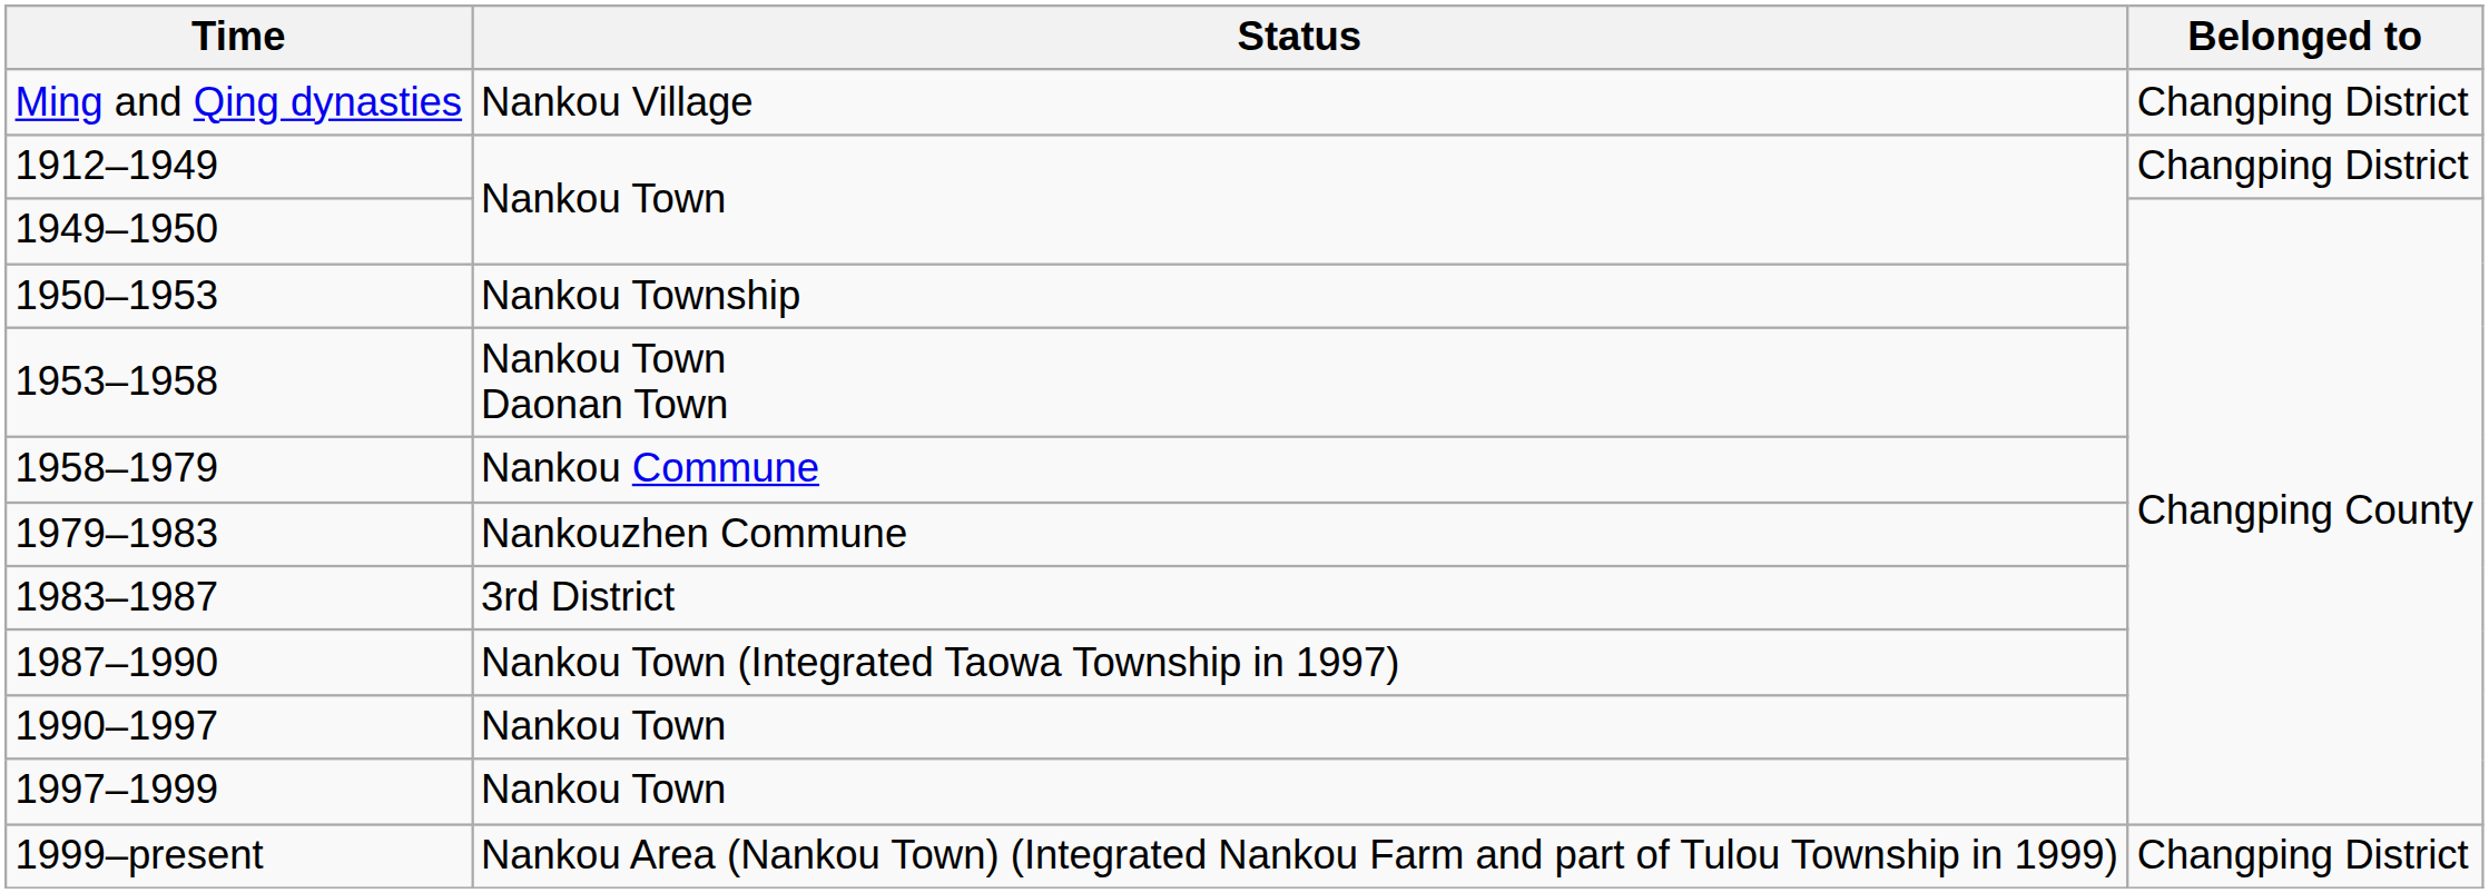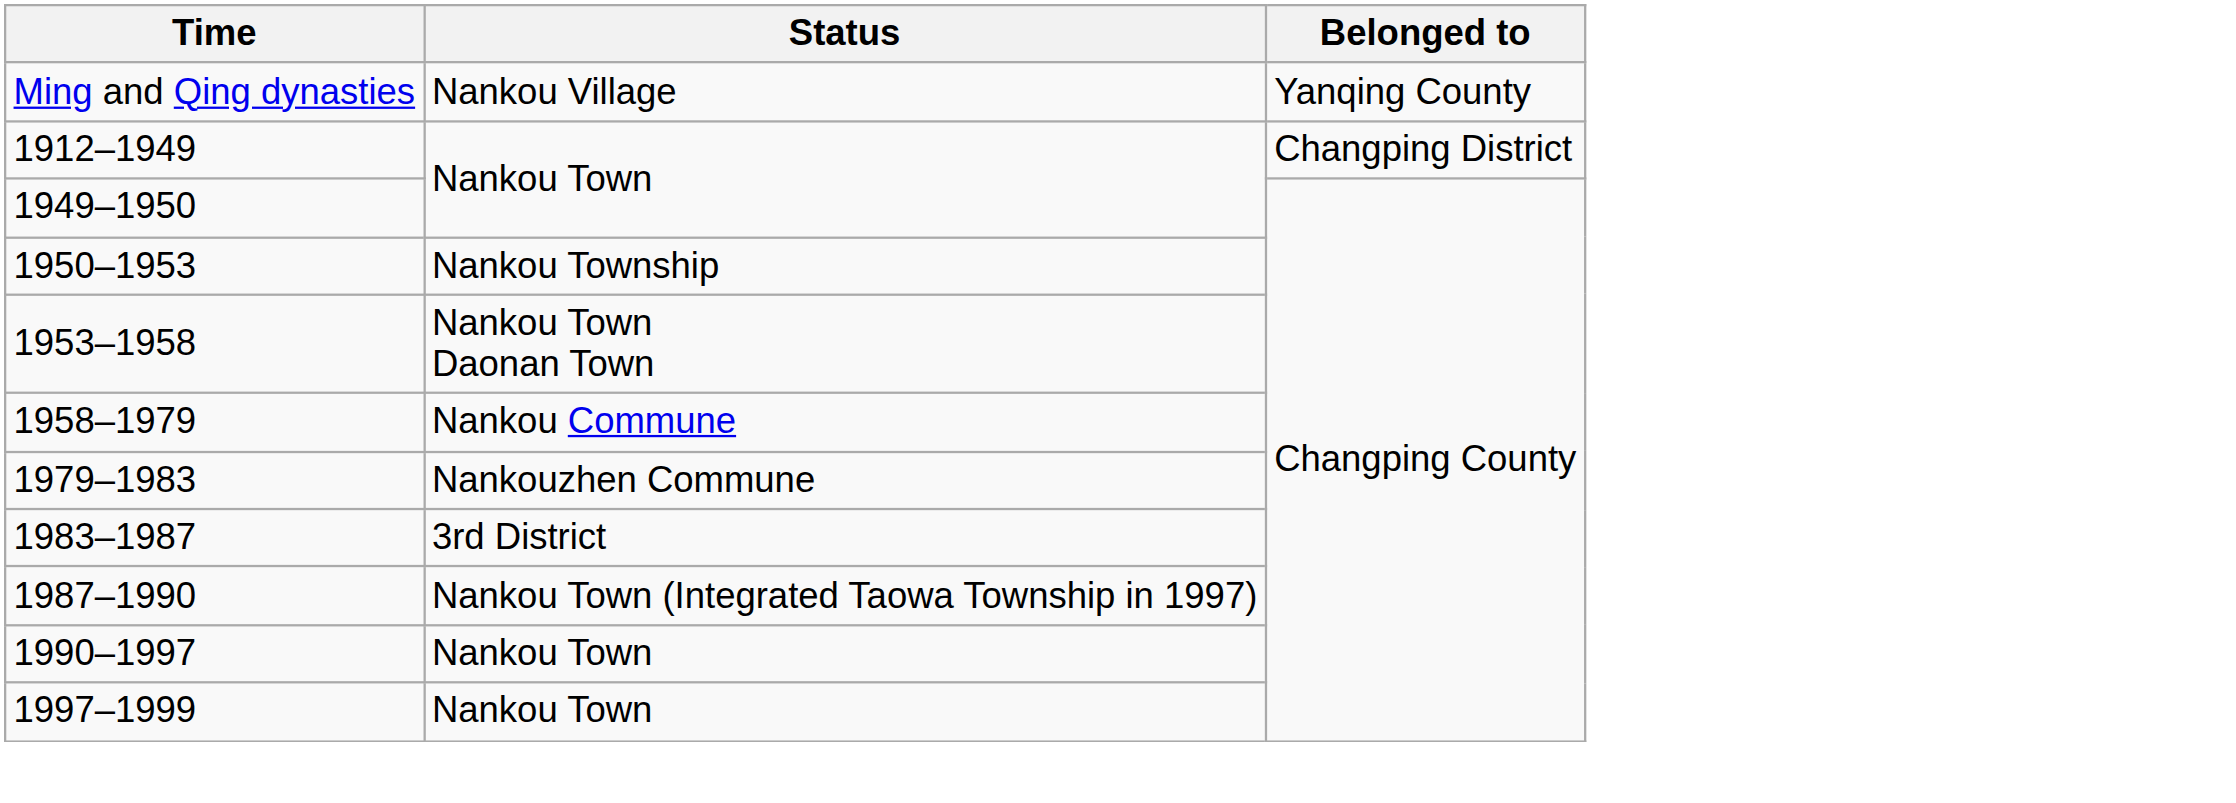Ming and Qing dynasties | Belonged to: Changping District -> Yanqing County
- row: 1999–present | Nankou Area (Nankou Town) (Integrated Nankou Farm and part of Tulou Township in 1999) | Changping District
